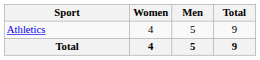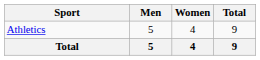columns swapped: Men <-> Women
